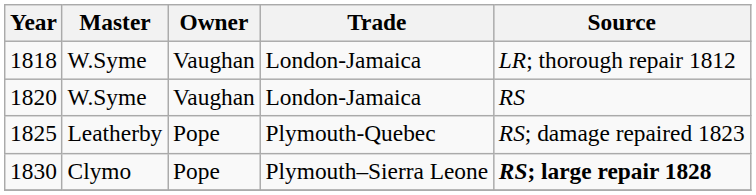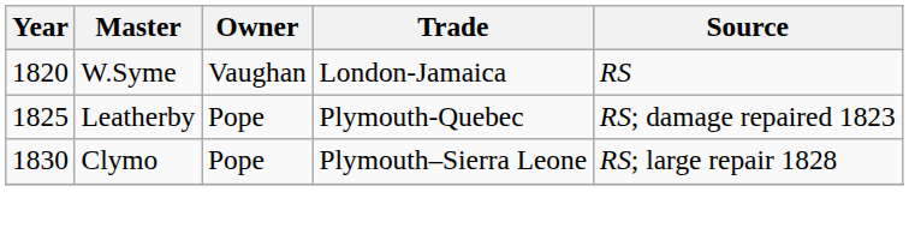- row: 1818 | W.Syme | Vaughan | London-Jamaica | LR; thorough repair 1812
1830 | Source: bold -> normal
